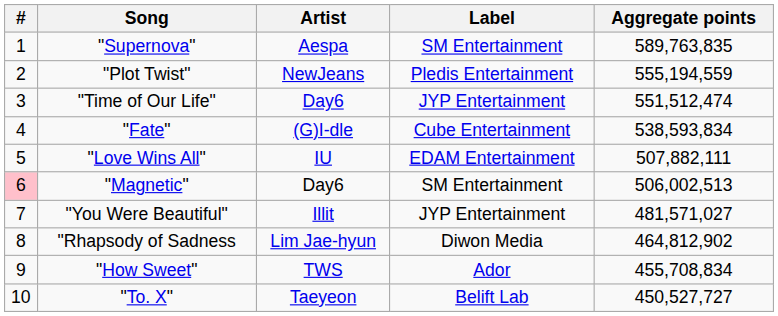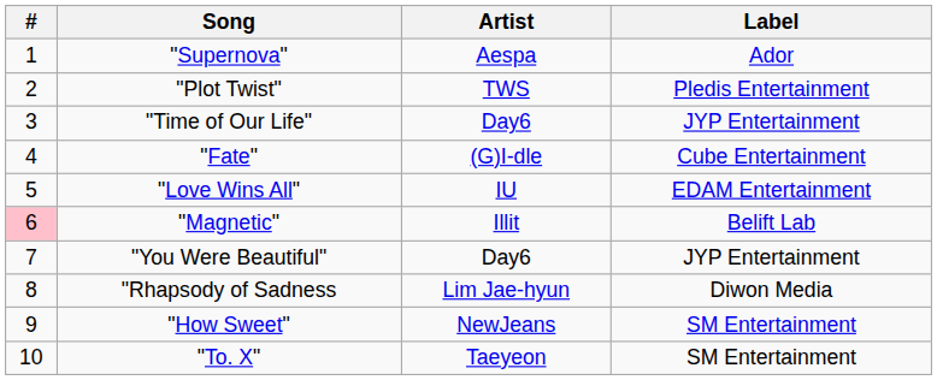- column: Aggregate points | 589,763,835 | 555,194,559 | 551,512,474 | 538,593,834 | 507,882,111 | 506,002,513 | 481,571,027 | 464,812,902 | 455,708,834 | 450,527,727
"Supernova" | Label: SM Entertainment -> Ador
"Plot Twist" | Artist: NewJeans -> TWS
"Magnetic" | Artist: Day6 -> Illit
"Magnetic" | Label: SM Entertainment -> Belift Lab
"You Were Beautiful" | Artist: Illit -> Day6
"How Sweet" | Artist: TWS -> NewJeans
"How Sweet" | Label: Ador -> SM Entertainment
"To. X" | Label: Belift Lab -> SM Entertainment
